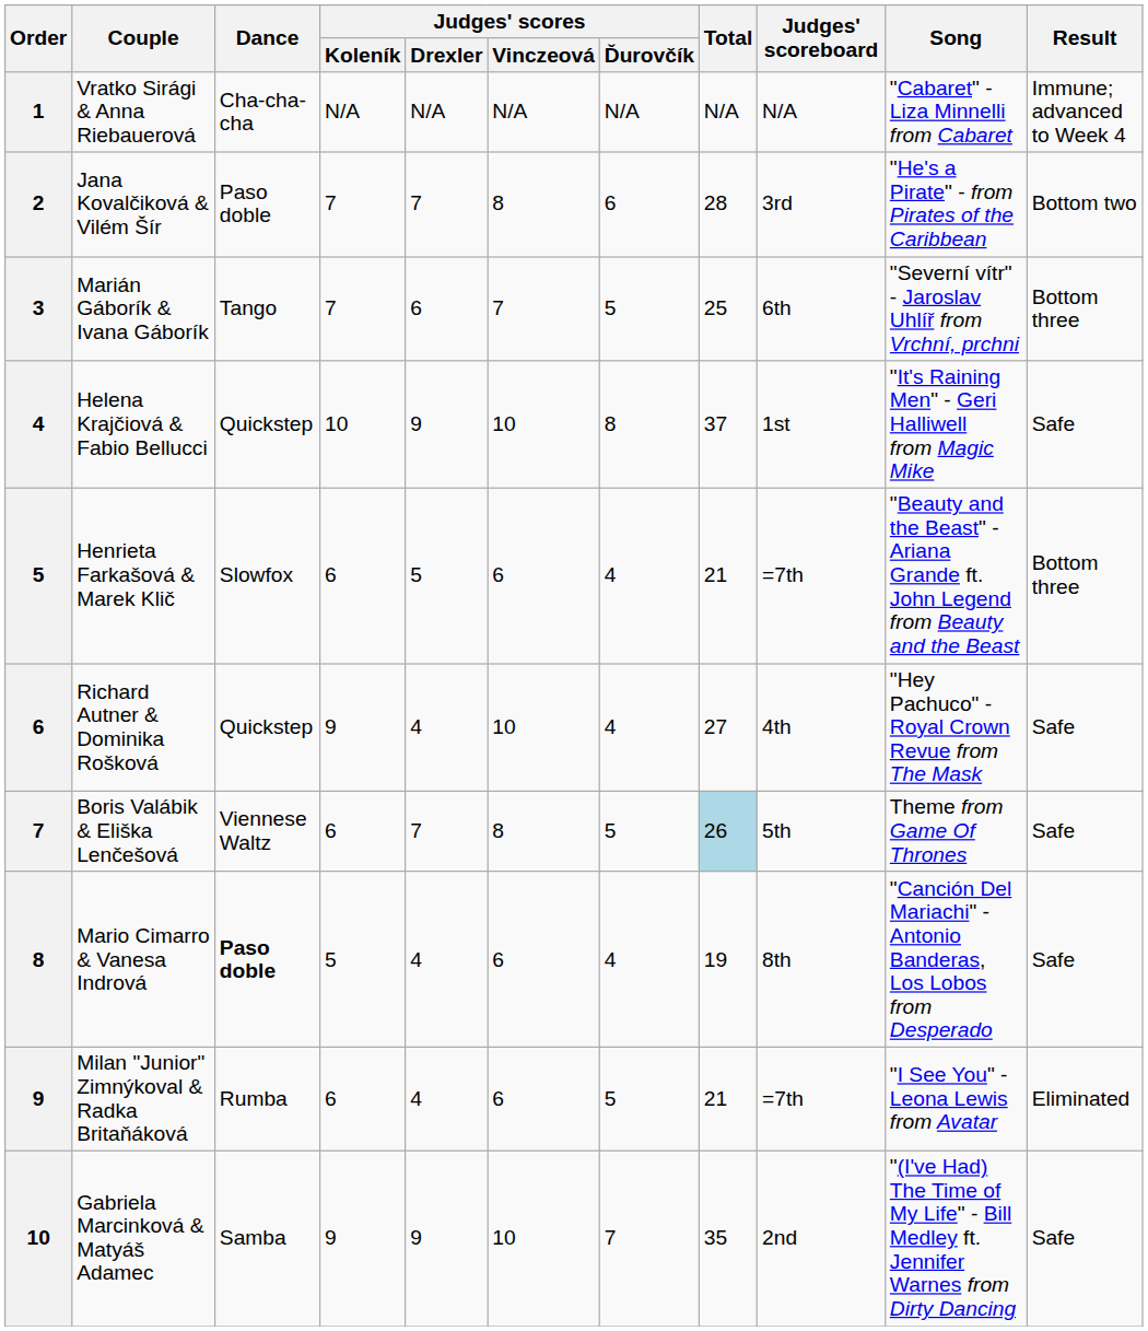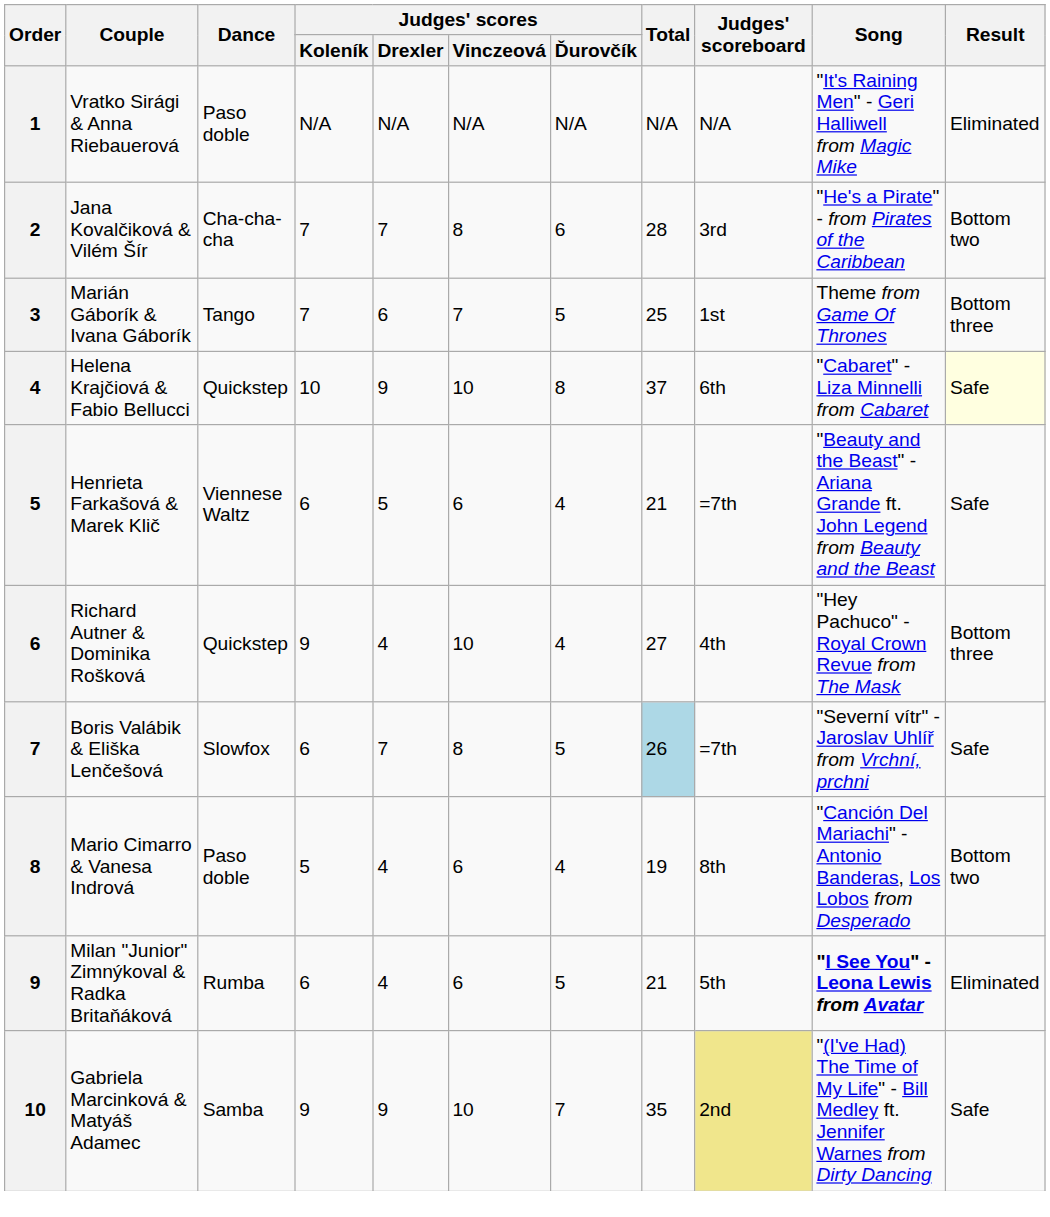Vratko Sirági & Anna Riebauerová | Dance: Cha-cha-cha -> Paso doble
Vratko Sirági & Anna Riebauerová | Song: "Cabaret" - Liza Minnelli from Cabaret -> "It's Raining Men" - Geri Halliwell from Magic Mike
Vratko Sirági & Anna Riebauerová | Result: Immune; advanced to Week 4 -> Eliminated
Jana Kovalčiková & Vilém Šír | Dance: Paso doble -> Cha-cha-cha
Marián Gáborík & Ivana Gáborík | Judges' scoreboard: 6th -> 1st
Marián Gáborík & Ivana Gáborík | Song: "Severní vítr" - Jaroslav Uhlíř from Vrchní, prchni -> Theme from Game Of Thrones
Helena Krajčiová & Fabio Bellucci | Judges' scoreboard: 1st -> 6th
Helena Krajčiová & Fabio Bellucci | Song: "It's Raining Men" - Geri Halliwell from Magic Mike -> "Cabaret" - Liza Minnelli from Cabaret
Helena Krajčiová & Fabio Bellucci | Result: no background -> lightyellow background
Henrieta Farkašová & Marek Klič | Dance: Slowfox -> Viennese Waltz
Henrieta Farkašová & Marek Klič | Result: Bottom three -> Safe
Richard Autner & Dominika Rošková | Result: Safe -> Bottom three
Boris Valábik & Eliška Lenčešová | Dance: Viennese Waltz -> Slowfox
Boris Valábik & Eliška Lenčešová | Judges' scoreboard: 5th -> =7th
Boris Valábik & Eliška Lenčešová | Song: Theme from Game Of Thrones -> "Severní vítr" - Jaroslav Uhlíř from Vrchní, prchni
Mario Cimarro & Vanesa Indrová | Dance: bold -> normal
Mario Cimarro & Vanesa Indrová | Result: Safe -> Bottom two
Milan "Junior" Zimnýkoval & Radka Britaňáková | Judges' scoreboard: =7th -> 5th
Milan "Junior" Zimnýkoval & Radka Britaňáková | Song: normal -> bold
Gabriela Marcinková & Matyáš Adamec | Judges' scoreboard: no background -> khaki background
